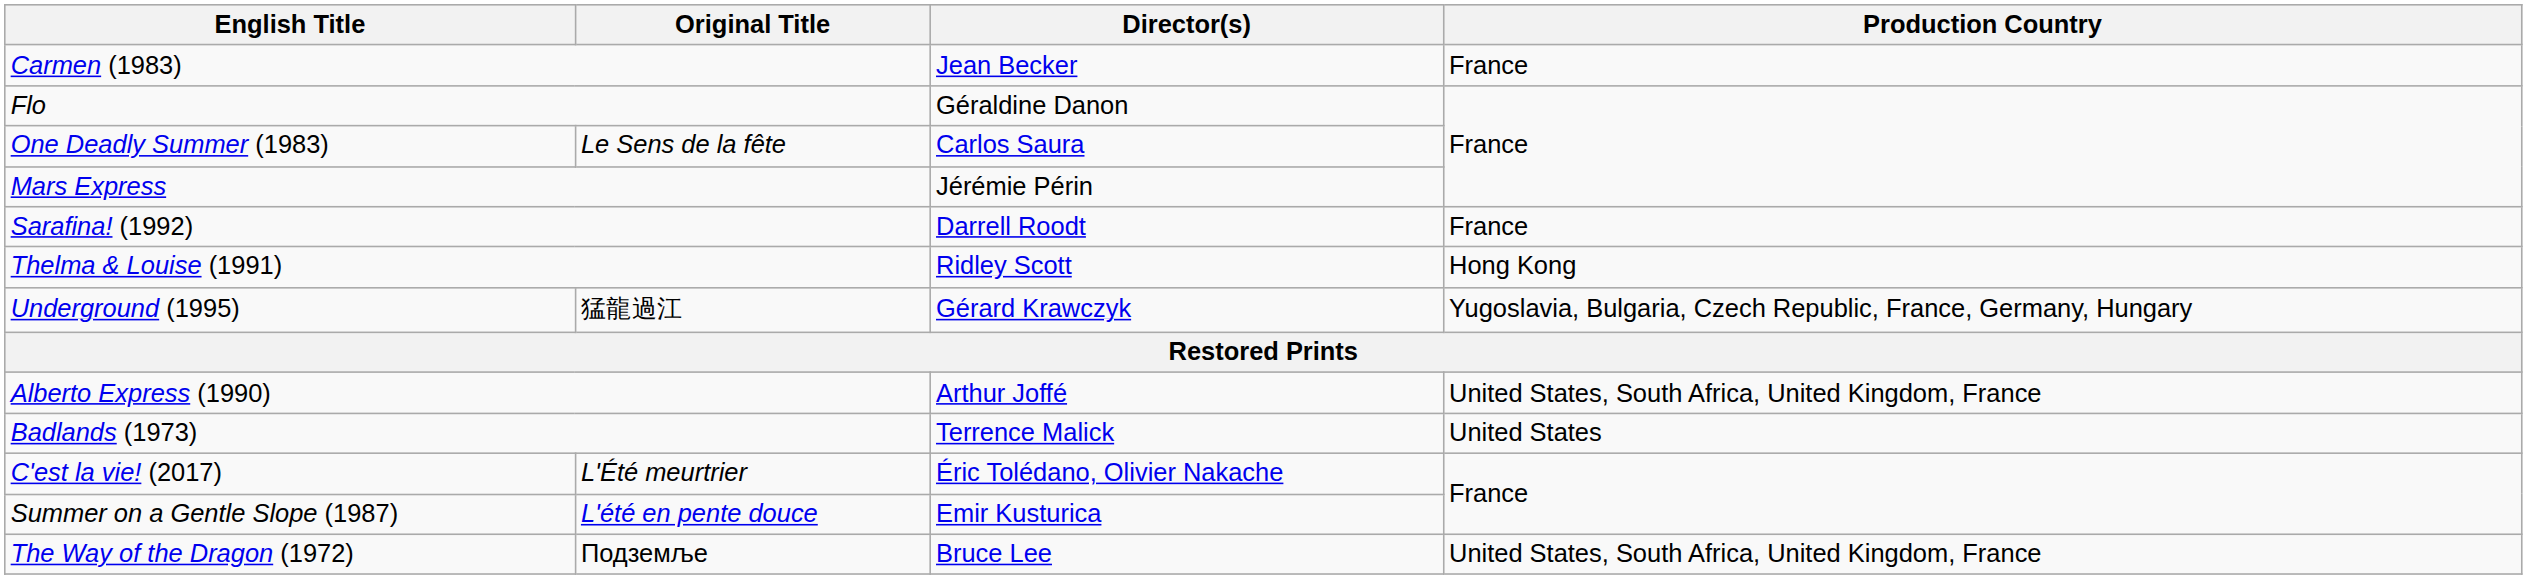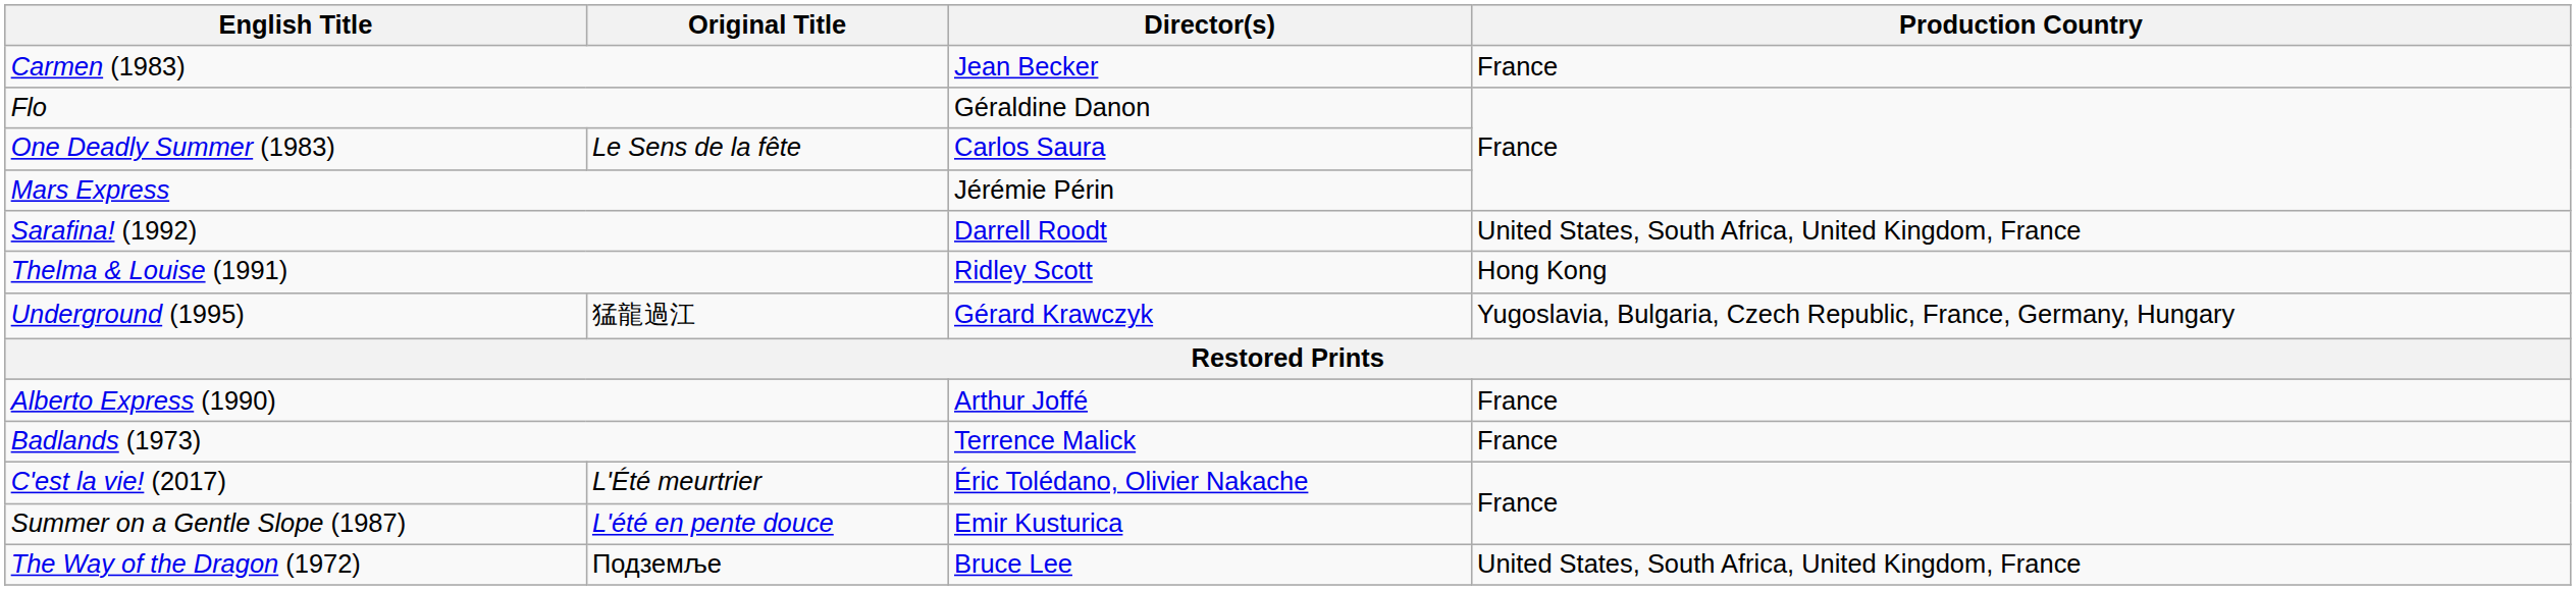Sarafina! (1992) | Production Country: France -> United States, South Africa, United Kingdom, France
Alberto Express (1990) | Production Country: United States, South Africa, United Kingdom, France -> France
Badlands (1973) | Production Country: United States -> France
